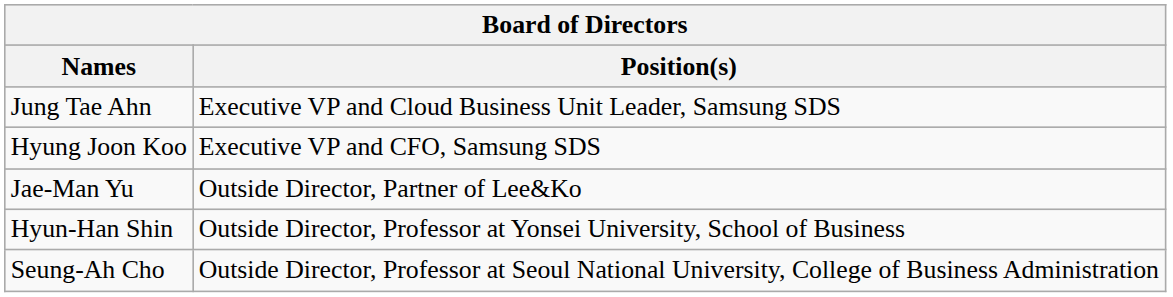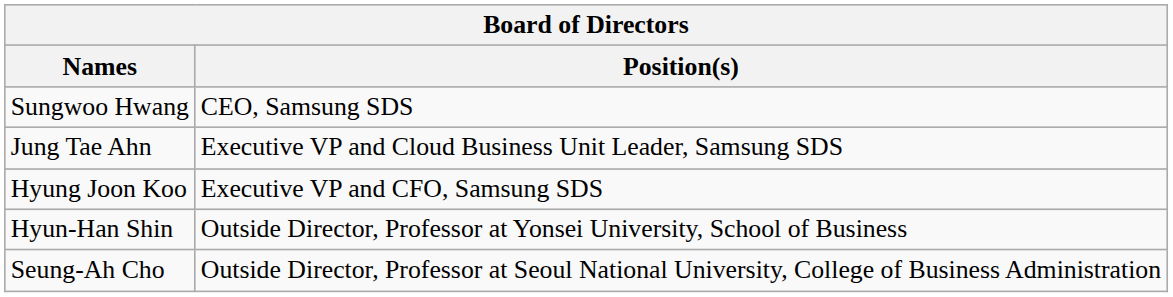+ row: Sungwoo Hwang | CEO, Samsung SDS
- row: Jae-Man Yu | Outside Director, Partner of Lee&Ko
